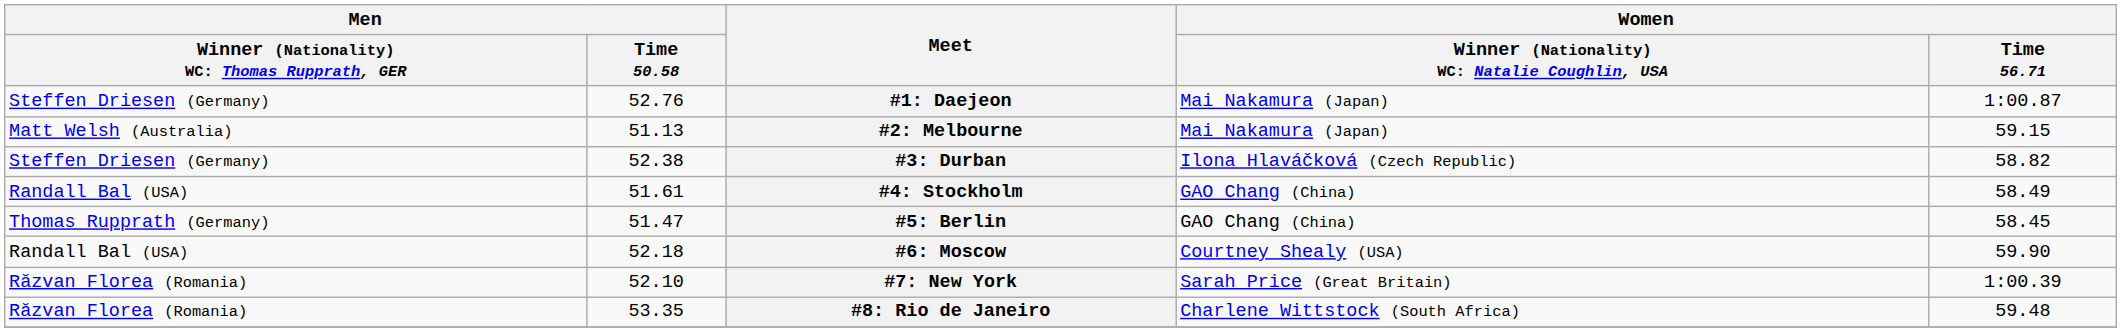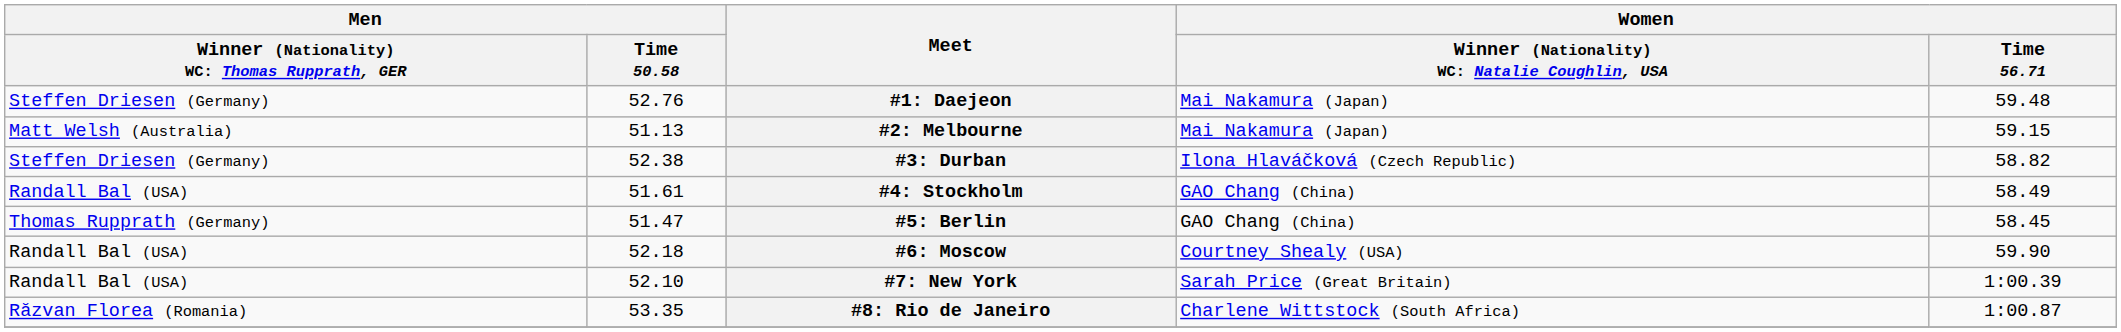#1: Daejeon | Women / Time 56.71: 1:00.87 -> 59.48
#7: New York | column 1: Răzvan Florea (Romania) -> Randall Bal (USA)
#8: Rio de Janeiro | Women / Time 56.71: 59.48 -> 1:00.87
